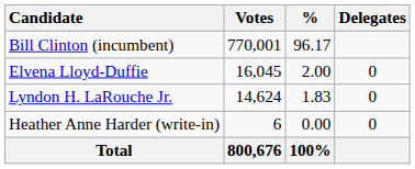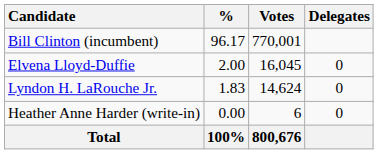columns swapped: Votes <-> %
